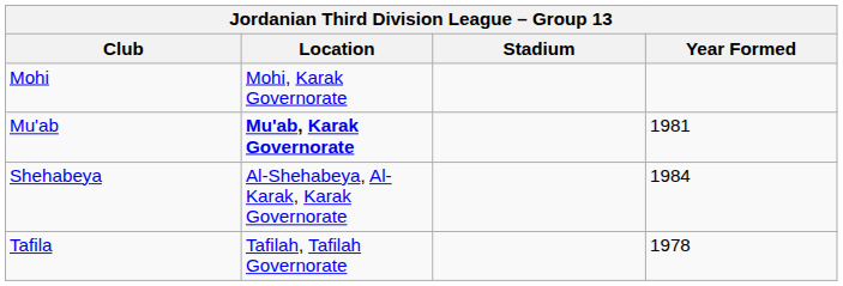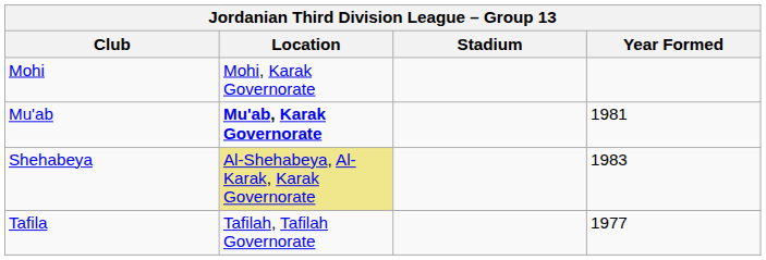Shehabeya | Location: no background -> khaki background
Shehabeya | Year Formed: 1984 -> 1983
Tafila | Year Formed: 1978 -> 1977
